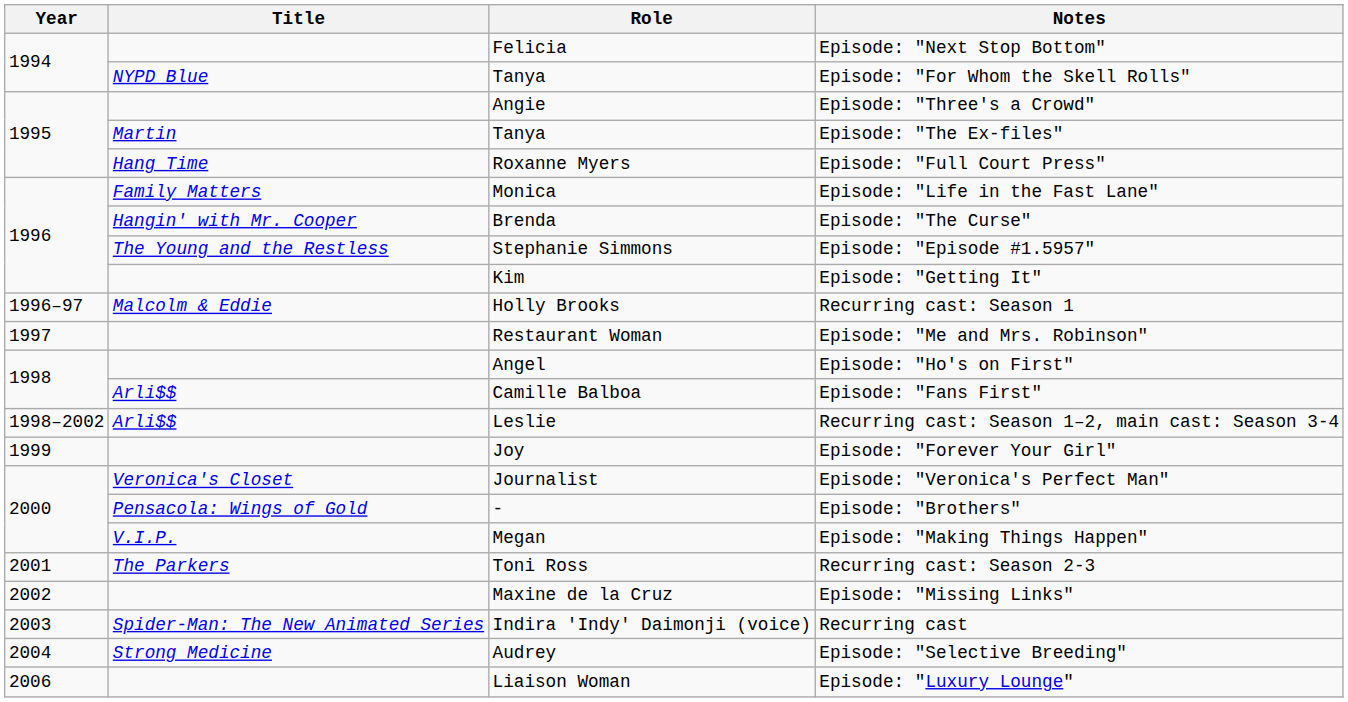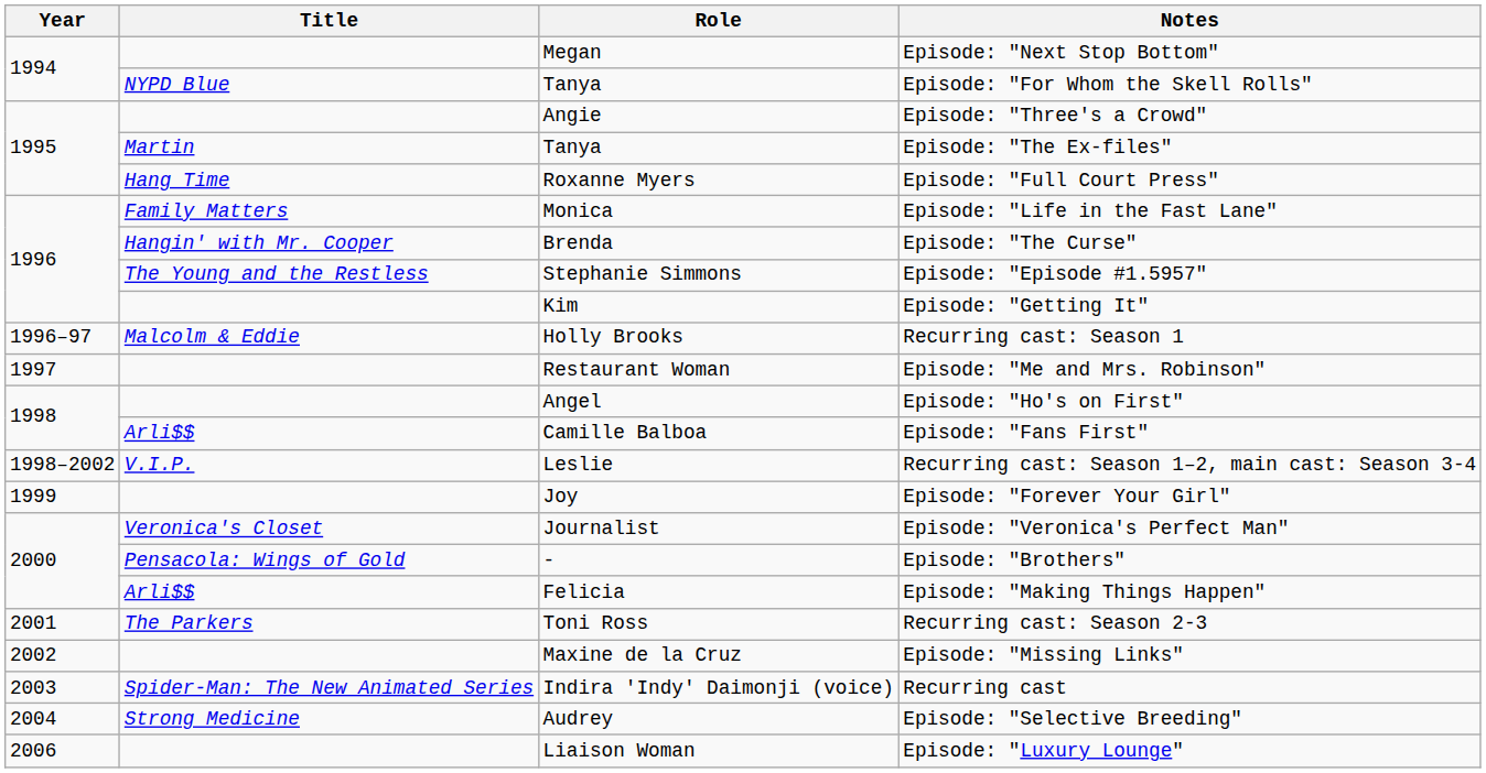Episode: "Next Stop Bottom" | Role: Felicia -> Megan
Recurring cast: Season 1–2, main cast: Season 3-4 | Title: Arli$$ -> V.I.P.
Episode: "Making Things Happen" | Title: V.I.P. -> Arli$$
Episode: "Making Things Happen" | Role: Megan -> Felicia
